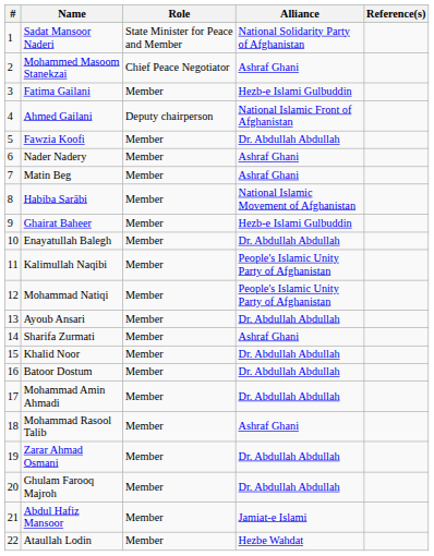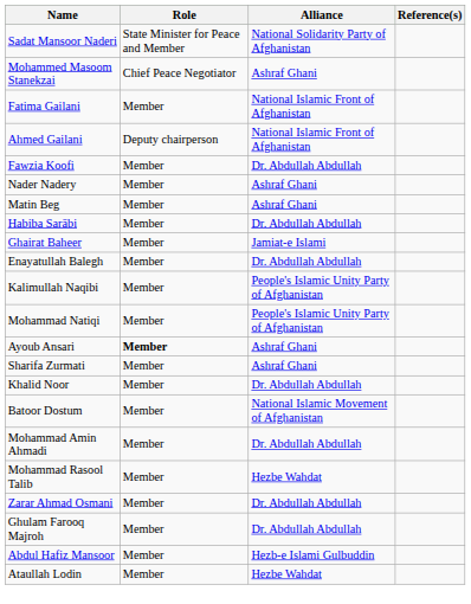- column: # | 1 | 2 | 3 | 4 | 5 | 6 | 7 | 8 | 9 | 10 | 11 | 12 | 13 | 14 | 15 | 16 | 17 | 18 | 19 | 20 | 21 | 22
Fatima Gailani | Alliance: Hezb-e Islami Gulbuddin -> National Islamic Front of Afghanistan
Habiba Sarābi | Alliance: National Islamic Movement of Afghanistan -> Dr. Abdullah Abdullah
Ghairat Baheer | Alliance: Hezb-e Islami Gulbuddin -> Jamiat-e Islami
Ayoub Ansari | Role: normal -> bold
Ayoub Ansari | Alliance: Dr. Abdullah Abdullah -> Ashraf Ghani
Batoor Dostum | Alliance: Dr. Abdullah Abdullah -> National Islamic Movement of Afghanistan
Mohammad Rasool Talib | Alliance: Ashraf Ghani -> Hezbe Wahdat
Abdul Hafiz Mansoor | Alliance: Jamiat-e Islami -> Hezb-e Islami Gulbuddin
